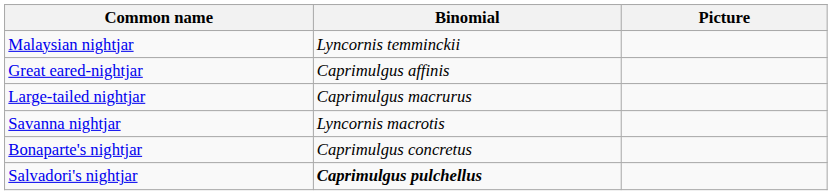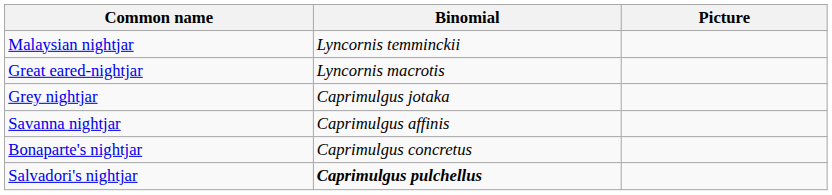Great eared-nightjar | Binomial: Caprimulgus affinis -> Lyncornis macrotis
+ row: Grey nightjar | Caprimulgus jotaka
- row: Large-tailed nightjar | Caprimulgus macrurus
Savanna nightjar | Binomial: Lyncornis macrotis -> Caprimulgus affinis
